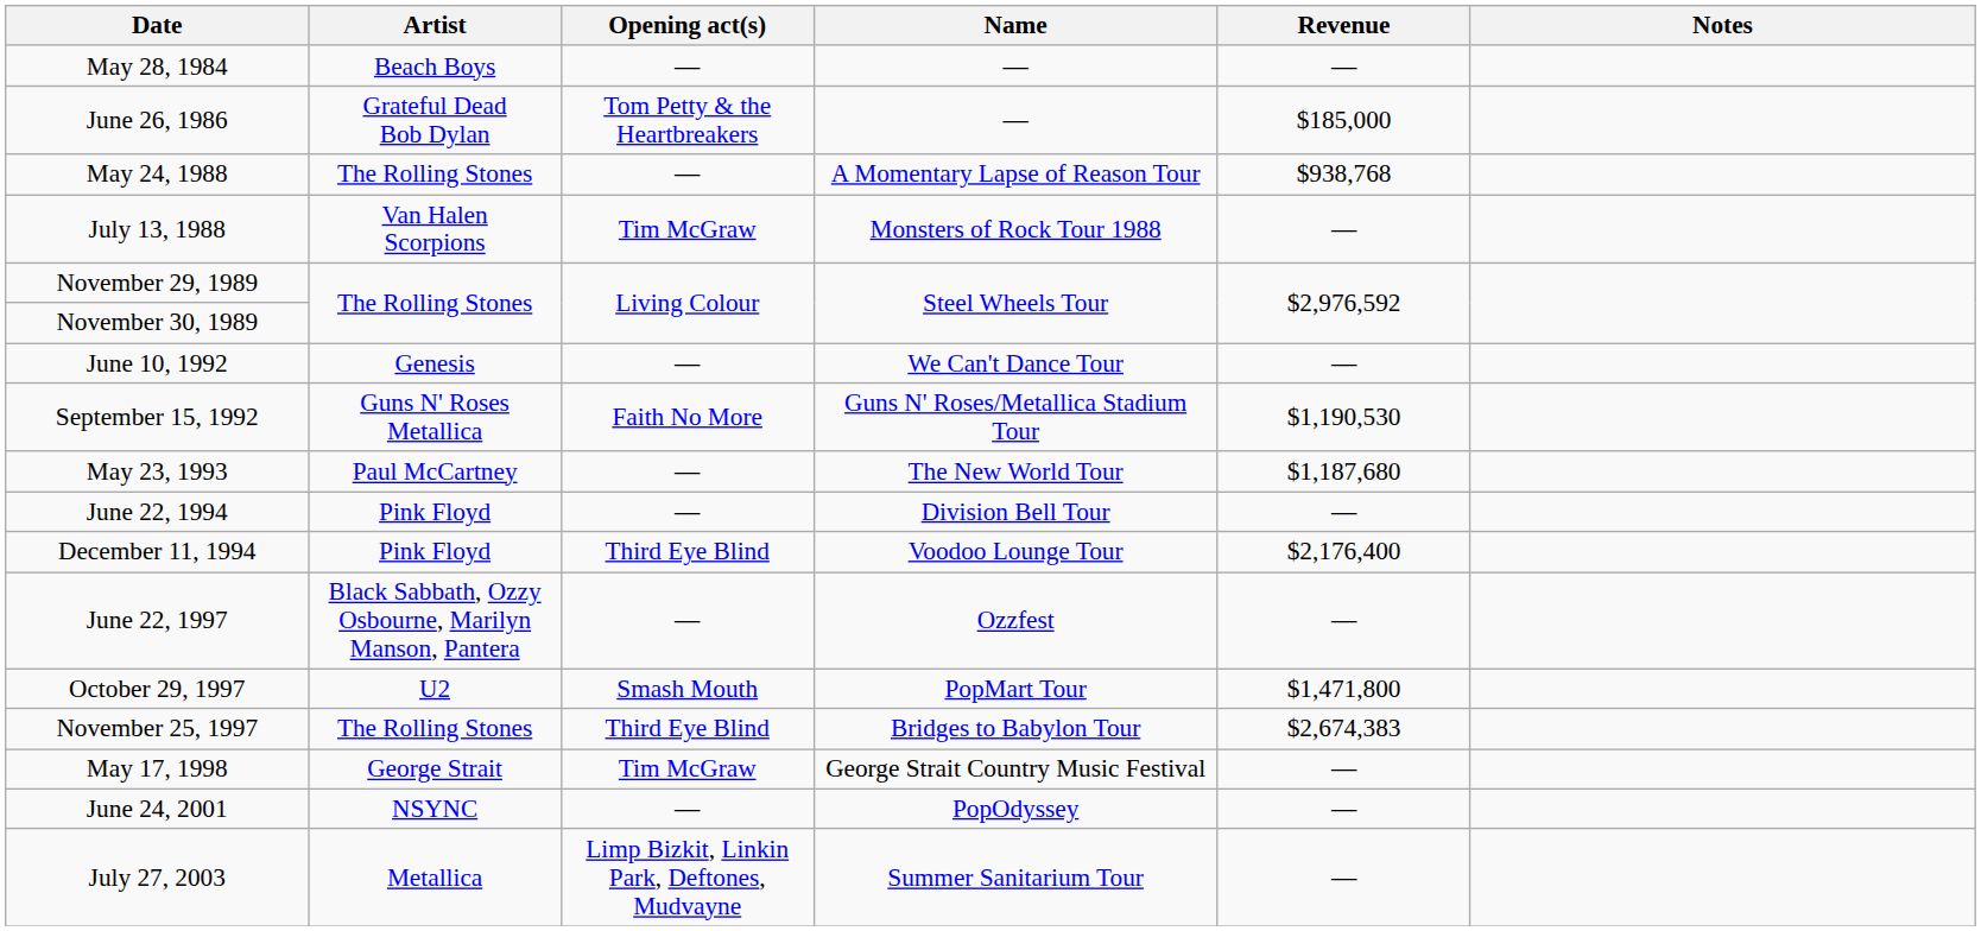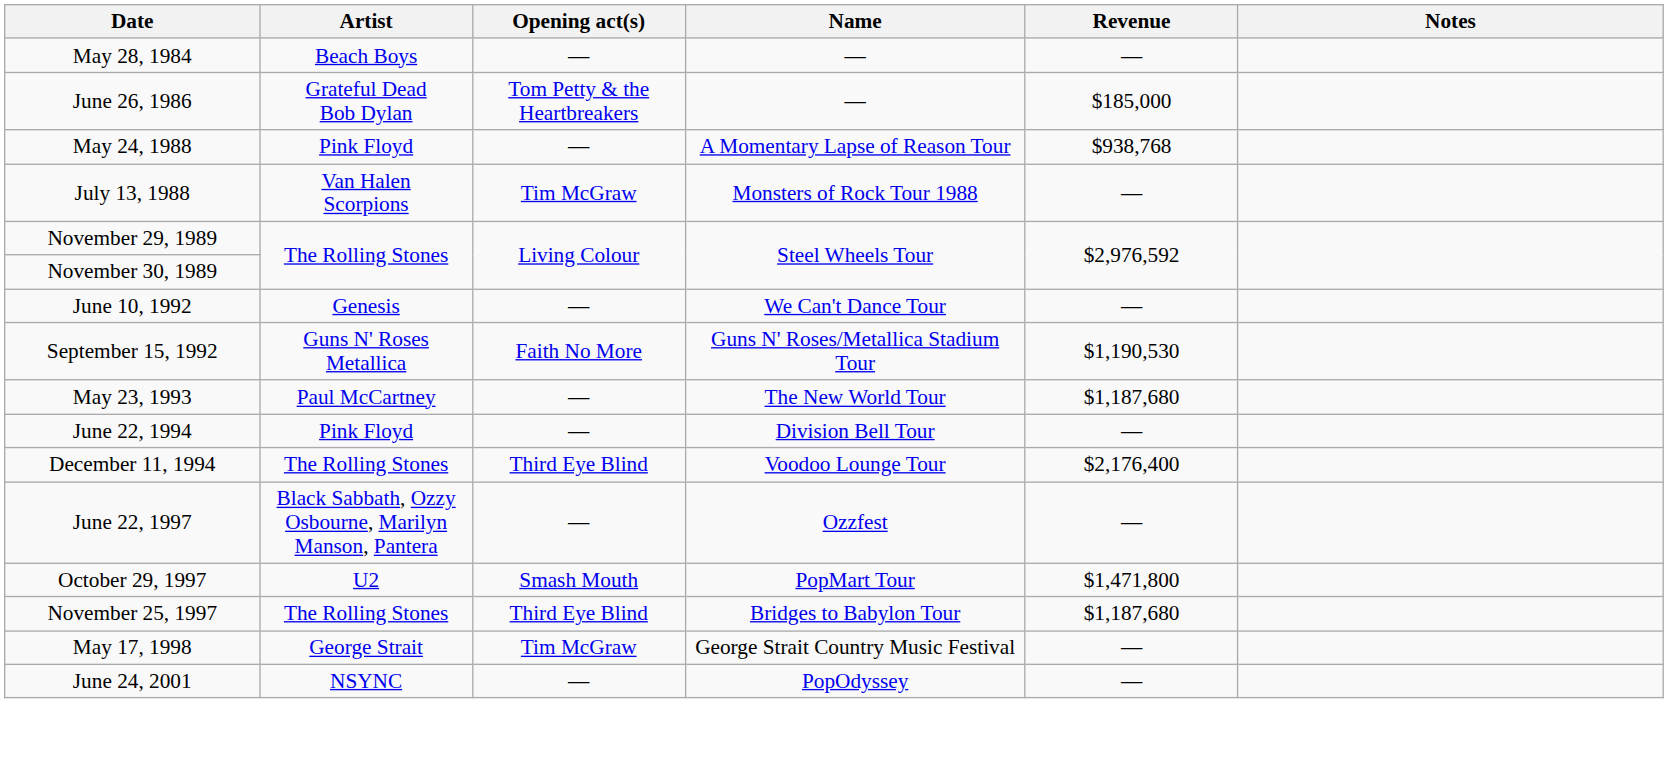May 24, 1988 | Artist: The Rolling Stones -> Pink Floyd
December 11, 1994 | Artist: Pink Floyd -> The Rolling Stones
November 25, 1997 | Revenue: $2,674,383 -> $1,187,680
- row: July 27, 2003 | Metallica | Limp Bizkit, Linkin Park, Deftones, Mudvayne | Summer Sanitarium Tour | —
